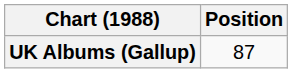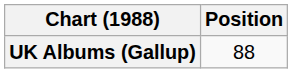UK Albums (Gallup) | Position: 87 -> 88
